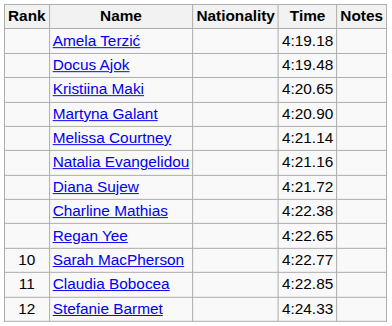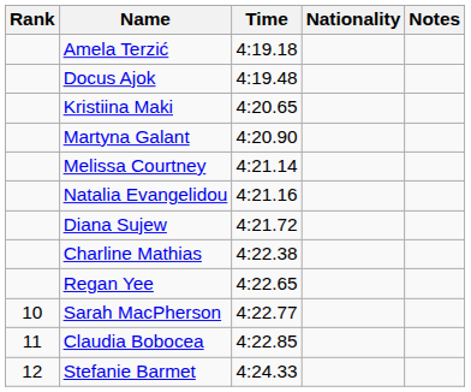columns swapped: Nationality <-> Time
